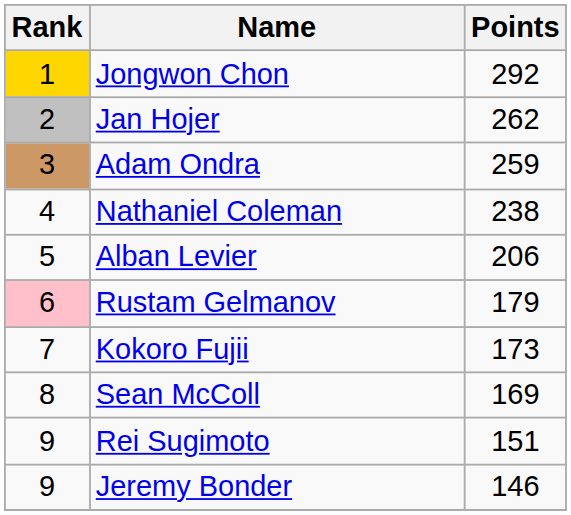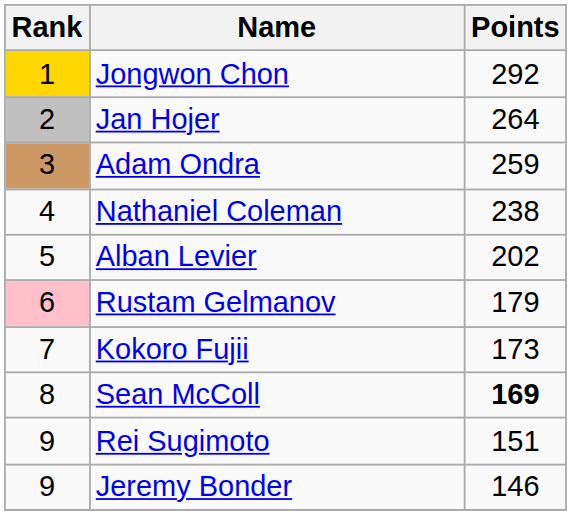Jan Hojer | Points: 262 -> 264
Alban Levier | Points: 206 -> 202
Sean McColl | Points: normal -> bold
